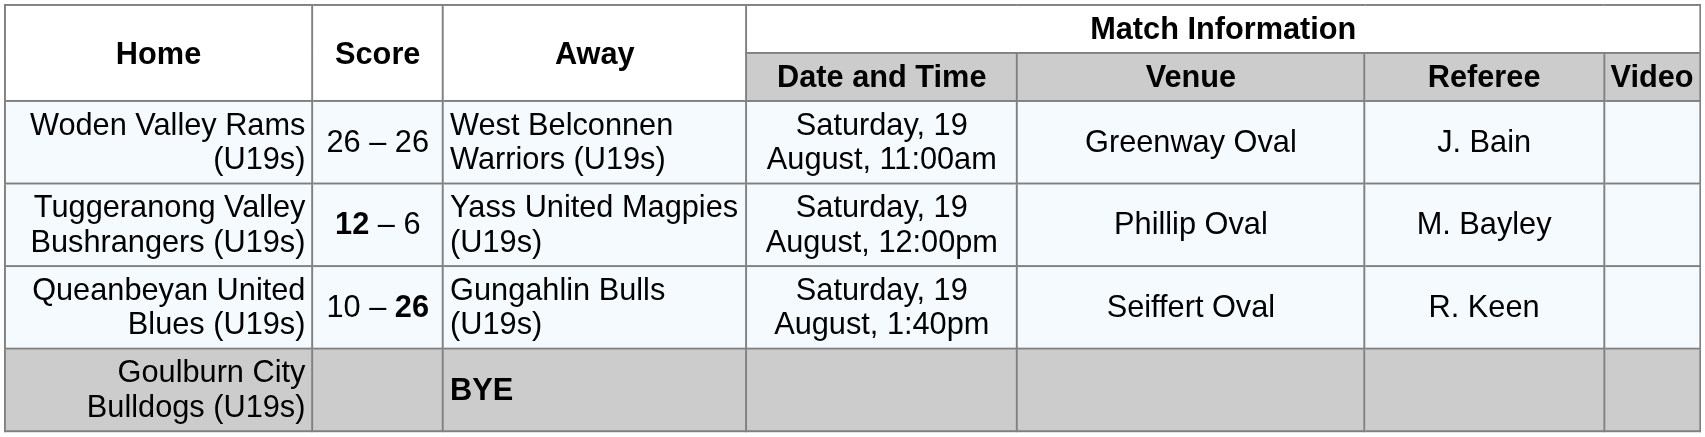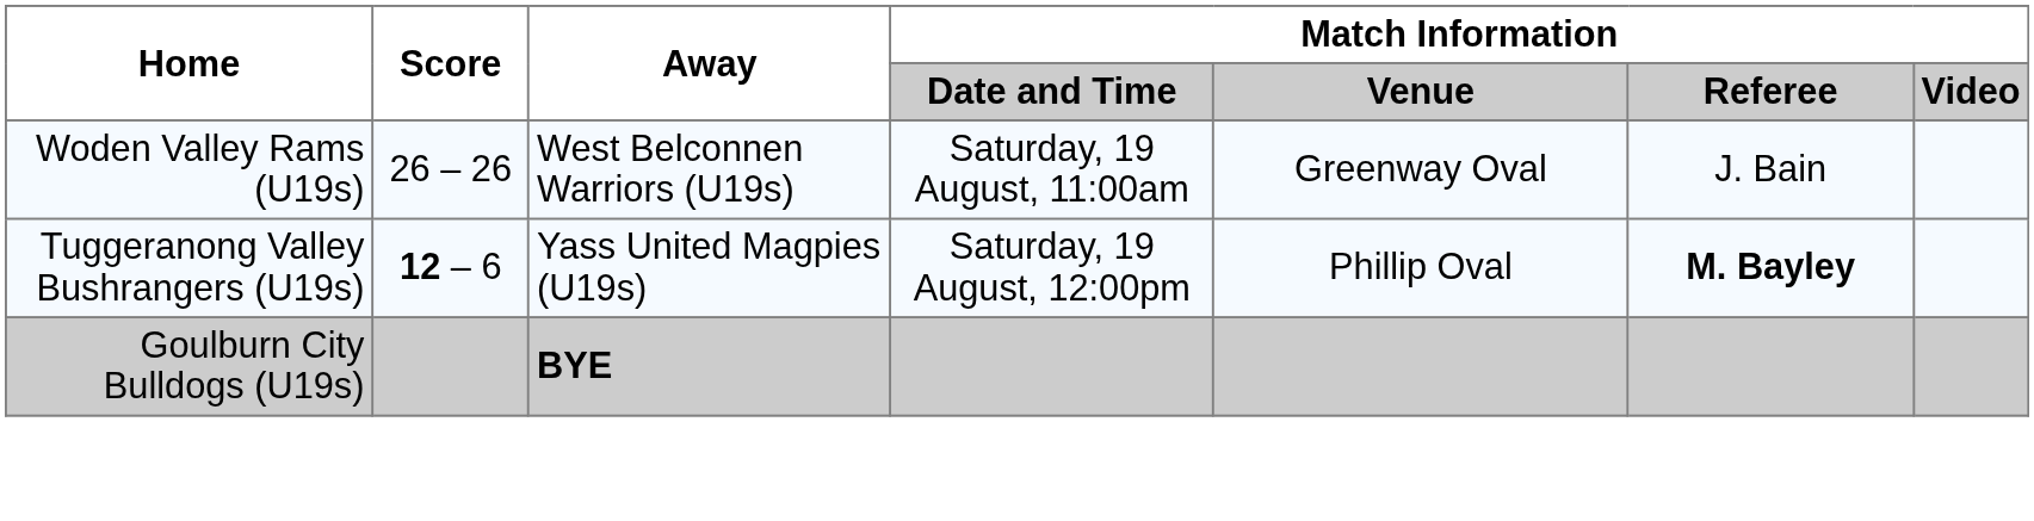Tuggeranong Valley Bushrangers (U19s) | Match Information / Referee: normal -> bold
- row: Queanbeyan United Blues (U19s) | 10 – 26 | Gungahlin Bulls (U19s) | Saturday, 19 August, 1:40pm | Seiffert Oval | R. Keen
